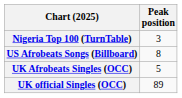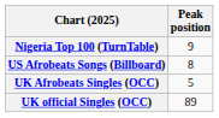Nigeria Top 100 (TurnTable) | Peak position: 3 -> 9
